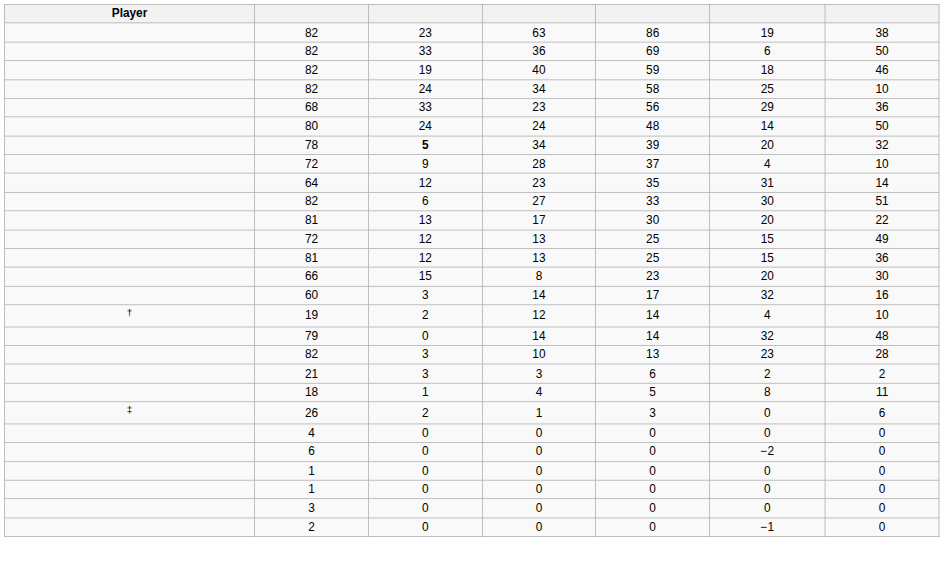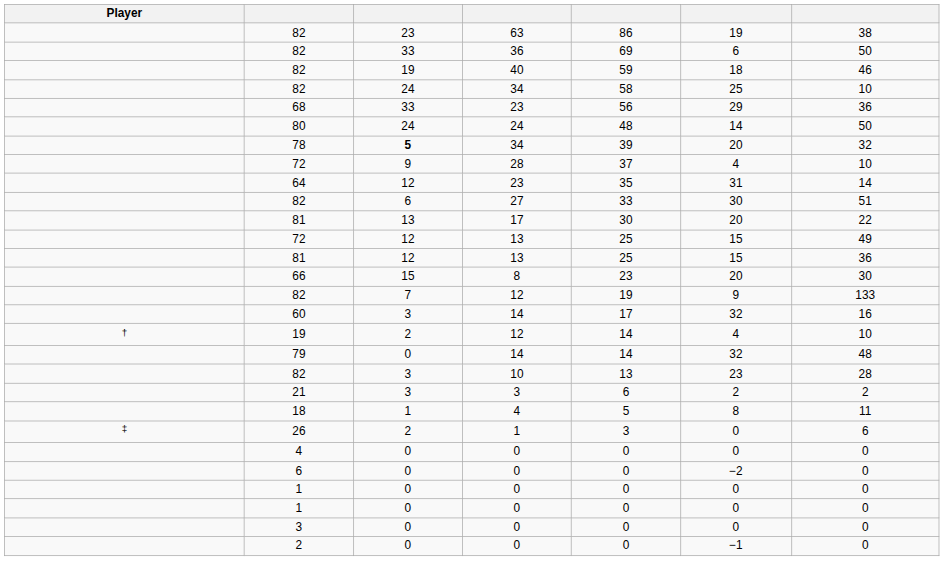+ row: 82 | 7 | 12 | 19 | 9 | 133
